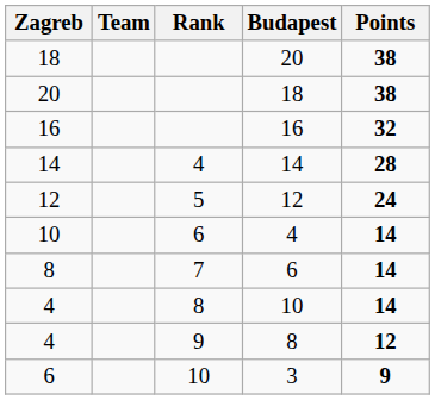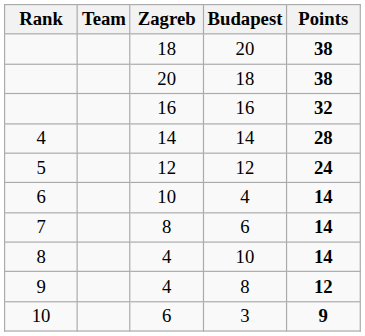columns swapped: Rank <-> Zagreb
